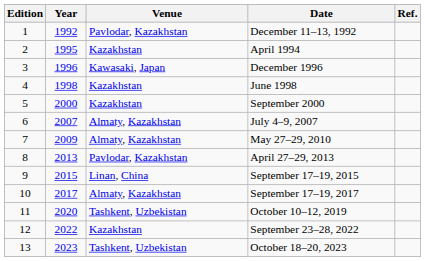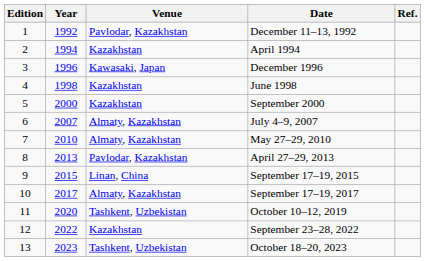April 1994 | Year: 1995 -> 1994
May 27–29, 2010 | Year: 2009 -> 2010
